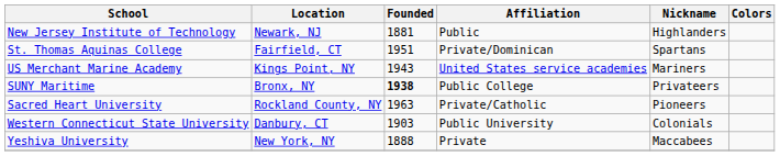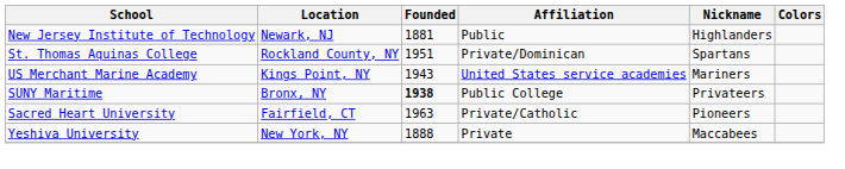St. Thomas Aquinas College | Location: Fairfield, CT -> Rockland County, NY
Sacred Heart University | Location: Rockland County, NY -> Fairfield, CT
- row: Western Connecticut State University | Danbury, CT | 1903 | Public University | Colonials
